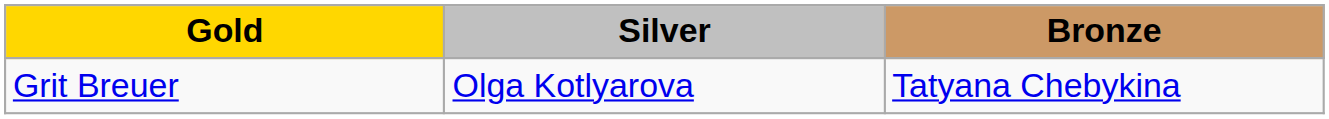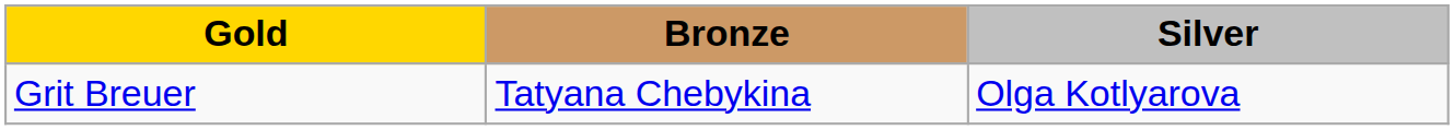columns swapped: Silver <-> Bronze
